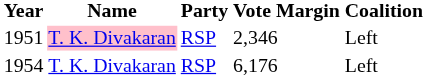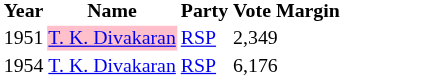- column: Coalition | Left | Left
1951 | Vote Margin: 2,346 -> 2,349
